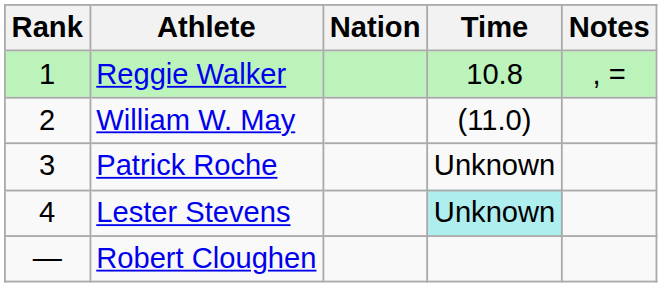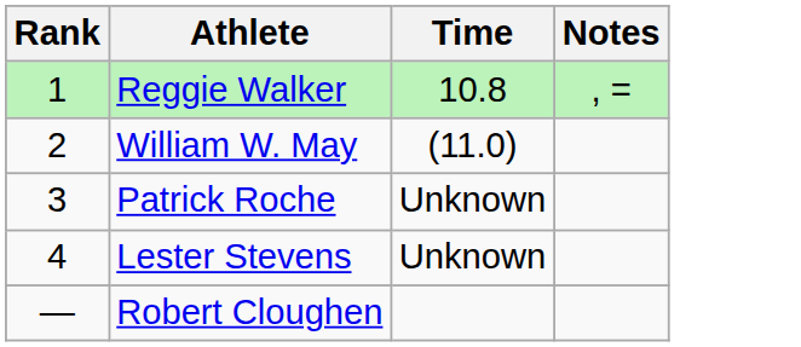- column: Nation
Lester Stevens | Time: paleturquoise background -> no background
